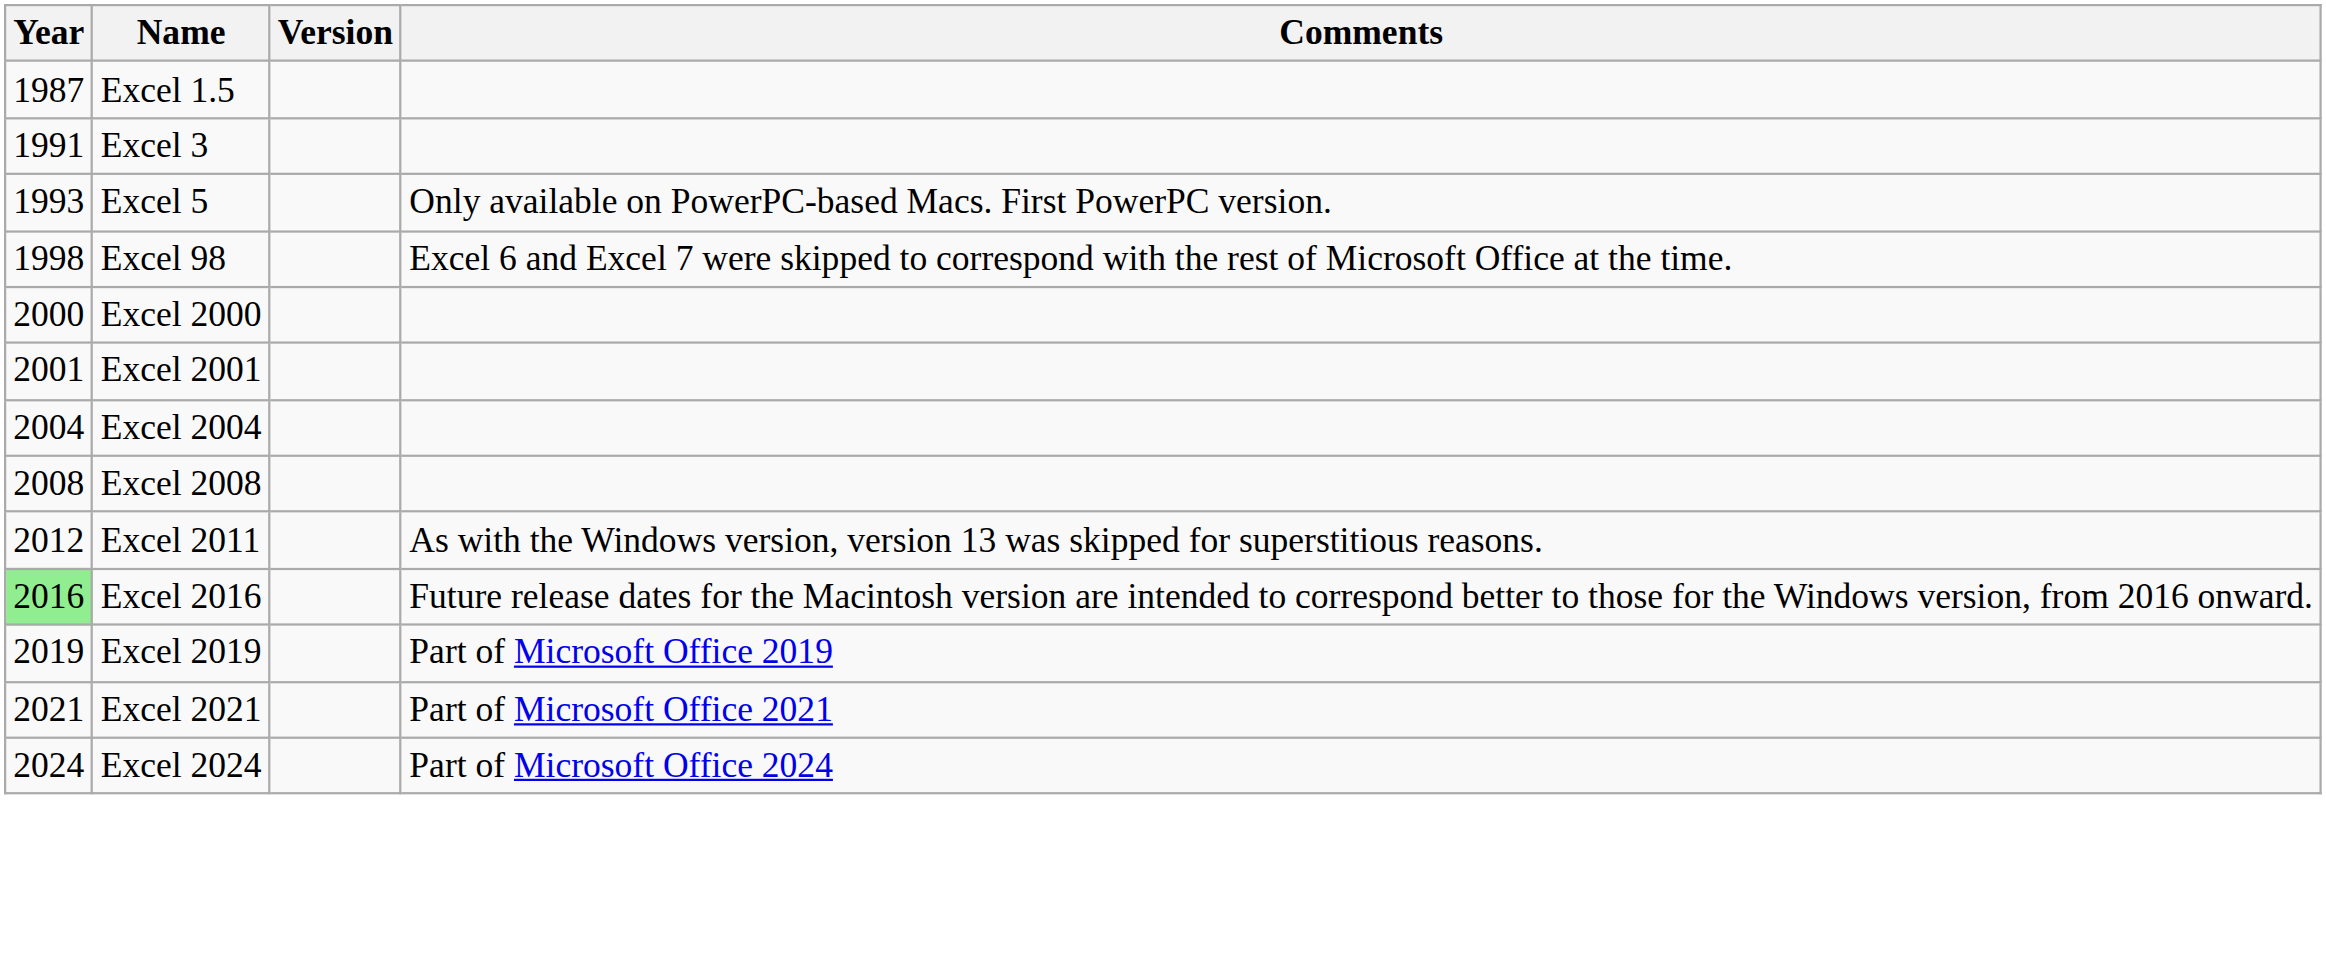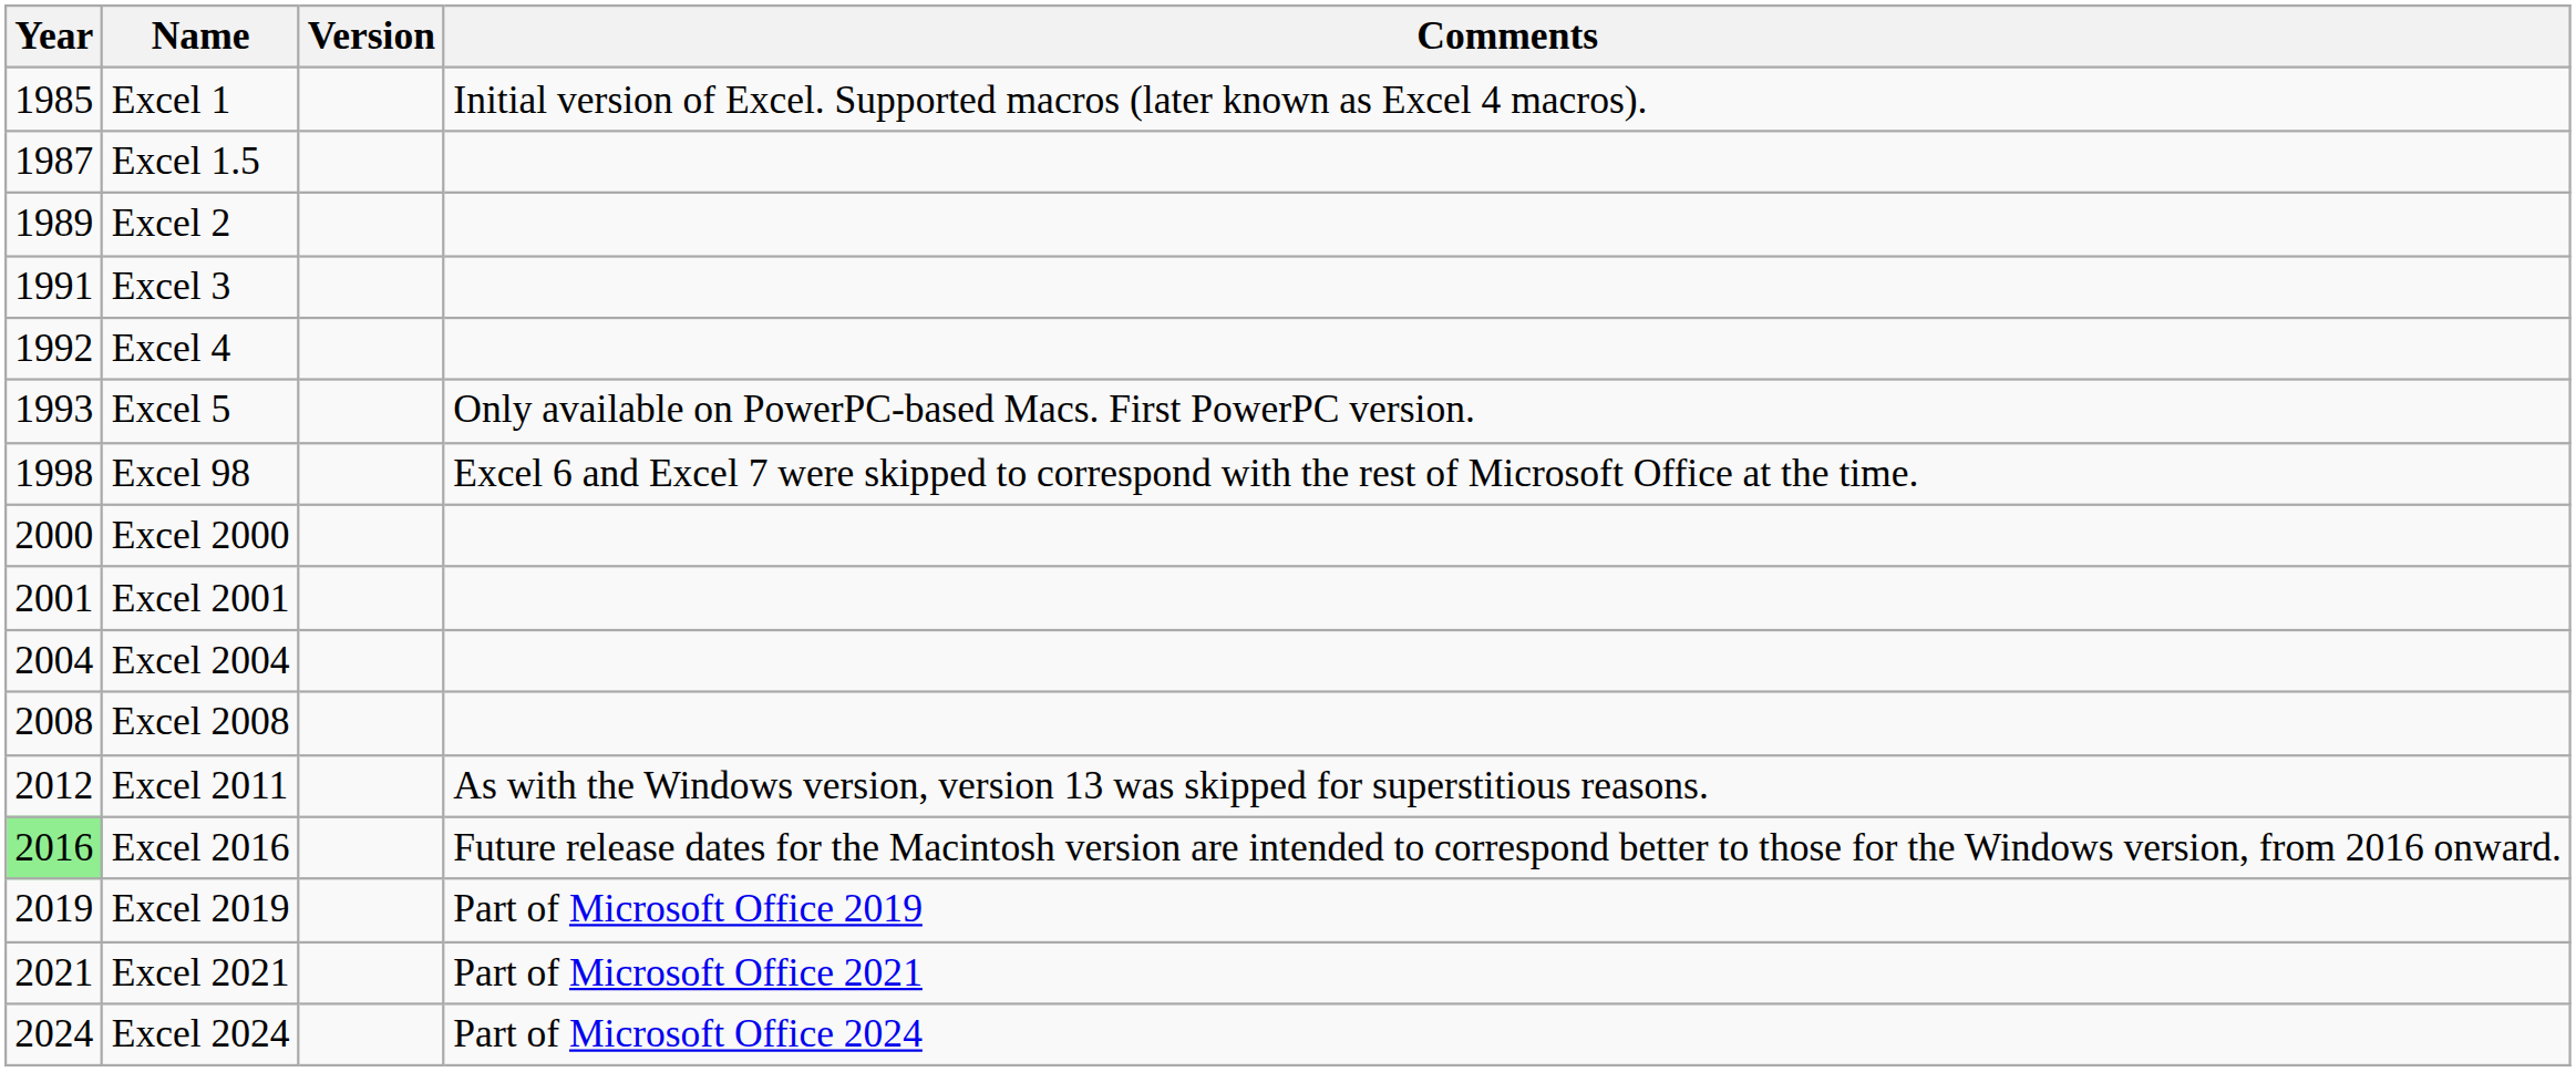+ row: 1985 | Excel 1 | Initial version of Excel. Supported macros (later known as Excel 4 macros).
+ row: 1989 | Excel 2
+ row: 1992 | Excel 4
